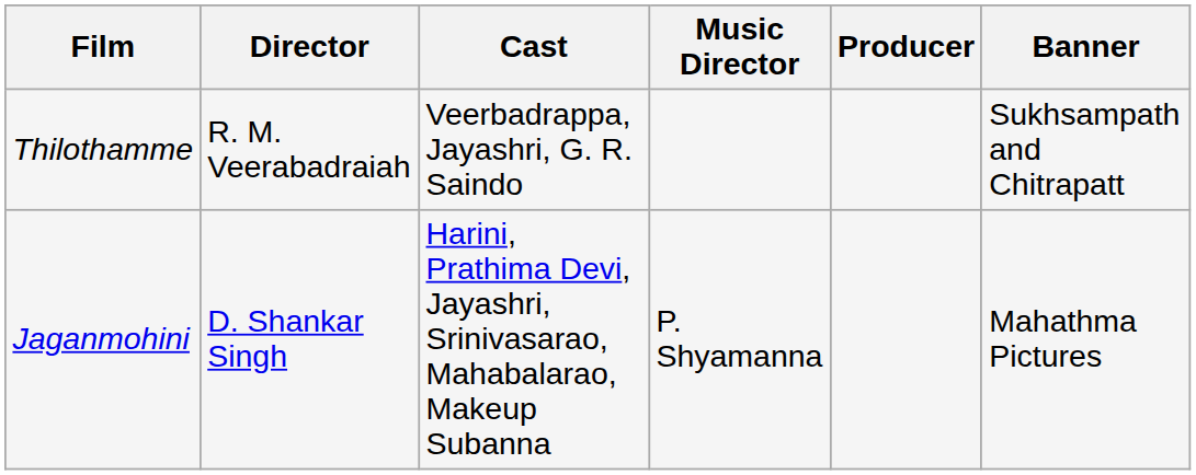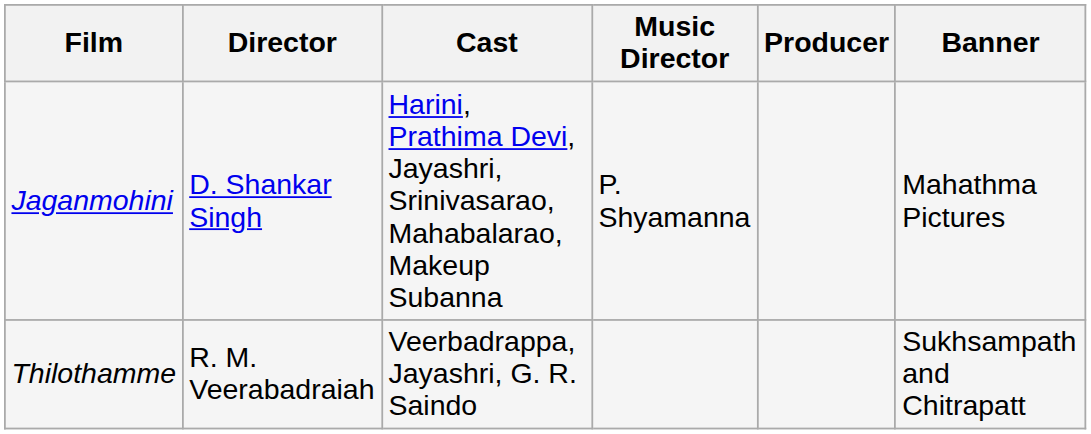rows swapped: Jaganmohini <-> Thilothamme
